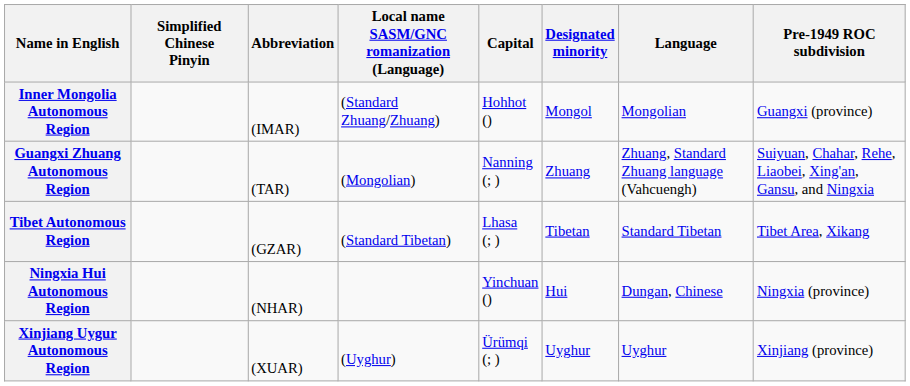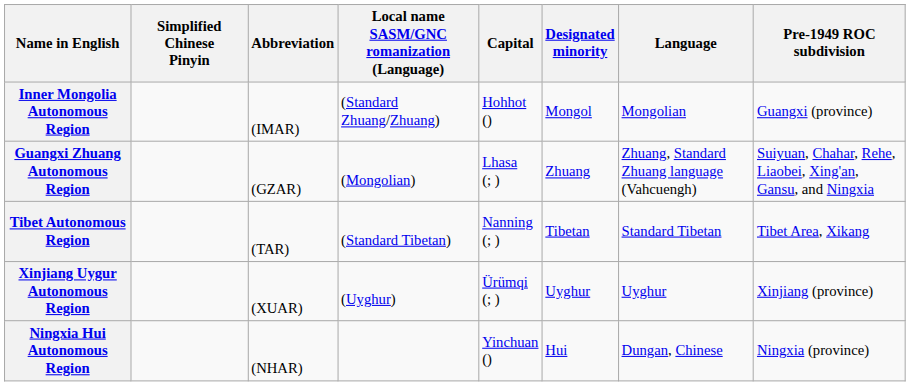Guangxi Zhuang Autonomous Region | Abbreviation: (TAR) -> (GZAR)
Guangxi Zhuang Autonomous Region | Capital: Nanning (; ) -> Lhasa (; )
Tibet Autonomous Region | Abbreviation: (GZAR) -> (TAR)
Tibet Autonomous Region | Capital: Lhasa (; ) -> Nanning (; )
rows swapped: Ningxia Hui Autonomous Region <-> Xinjiang Uygur Autonomous Region
